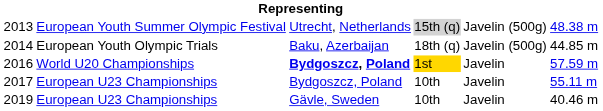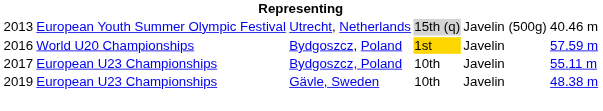2013 | column 6: 48.38 m -> 40.46 m
- row: 2014 | European Youth Olympic Trials | Baku, Azerbaijan | 18th (q) | Javelin (500g) | 44.85 m
2016 | column 3: bold -> normal
2019 | column 6: 40.46 m -> 48.38 m
